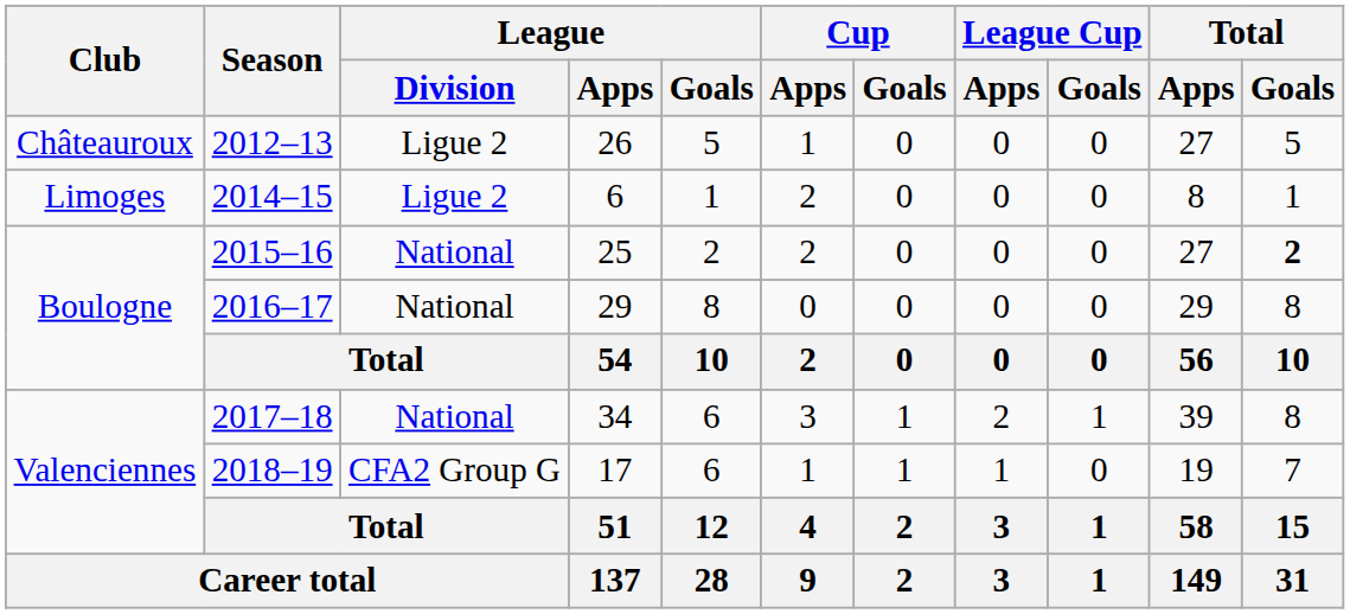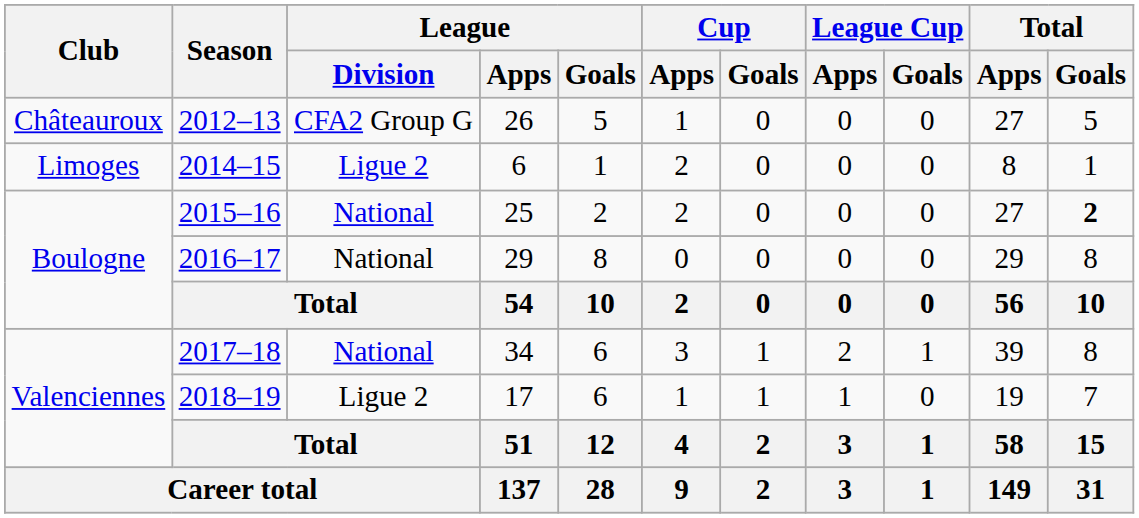2012–13 | League / Division: Ligue 2 -> CFA2 Group G
2018–19 | League / Division: CFA2 Group G -> Ligue 2
